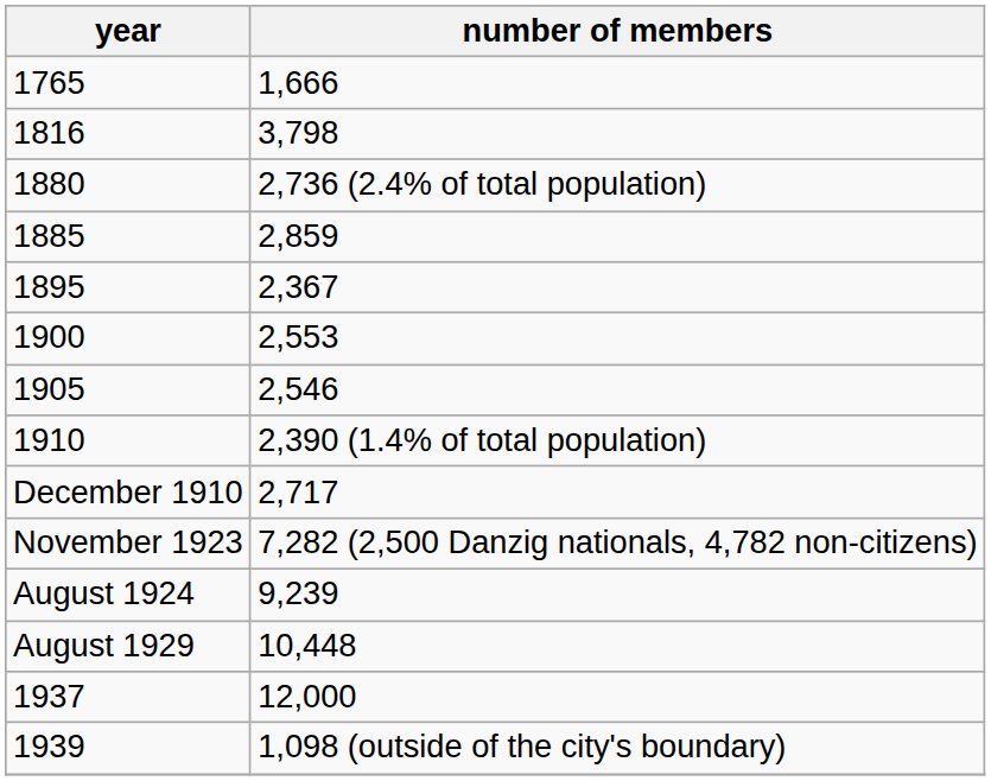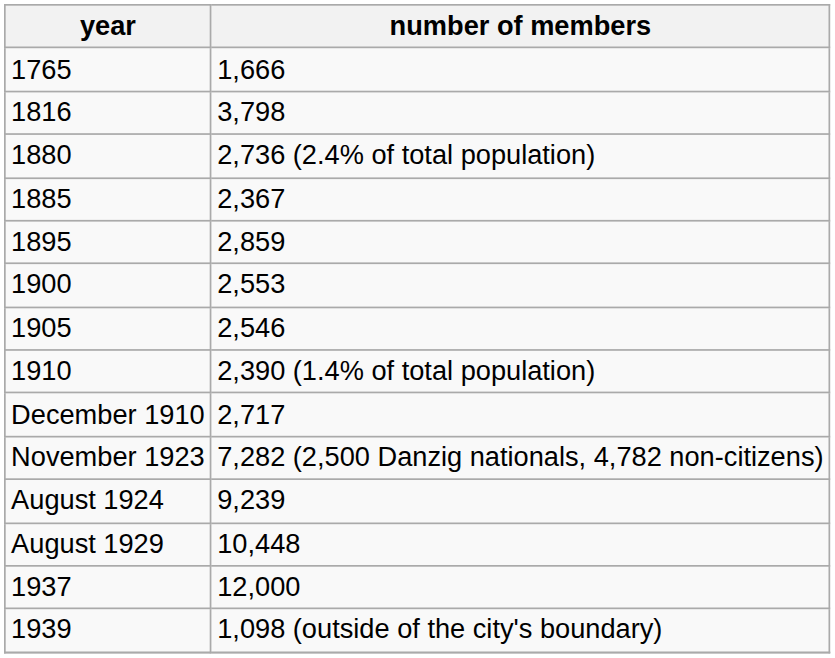1885 | number of members: 2,859 -> 2,367
1895 | number of members: 2,367 -> 2,859
